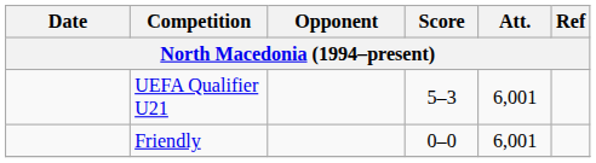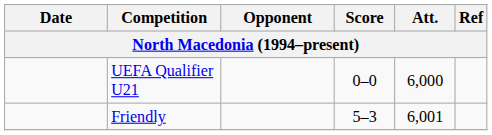UEFA Qualifier U21 | Score: 5–3 -> 0–0
UEFA Qualifier U21 | Att.: 6,001 -> 6,000
Friendly | Score: 0–0 -> 5–3
